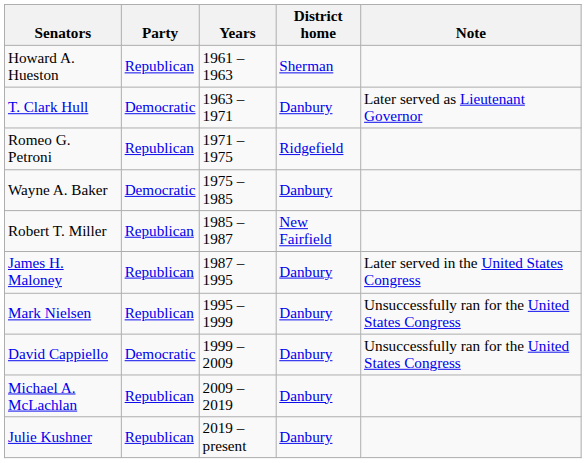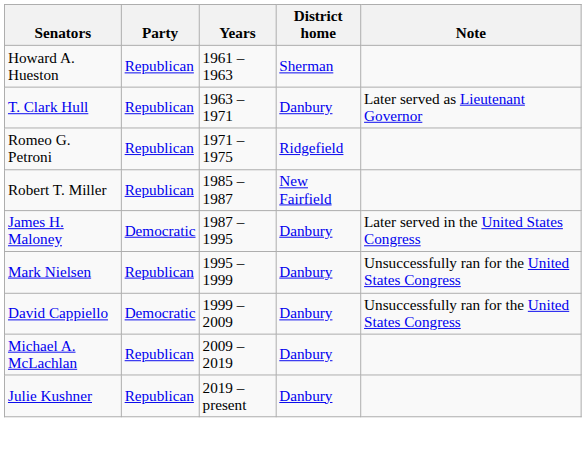T. Clark Hull | Party: Democratic -> Republican
- row: Wayne A. Baker | Democratic | 1975 – 1985 | Danbury
James H. Maloney | Party: Republican -> Democratic
